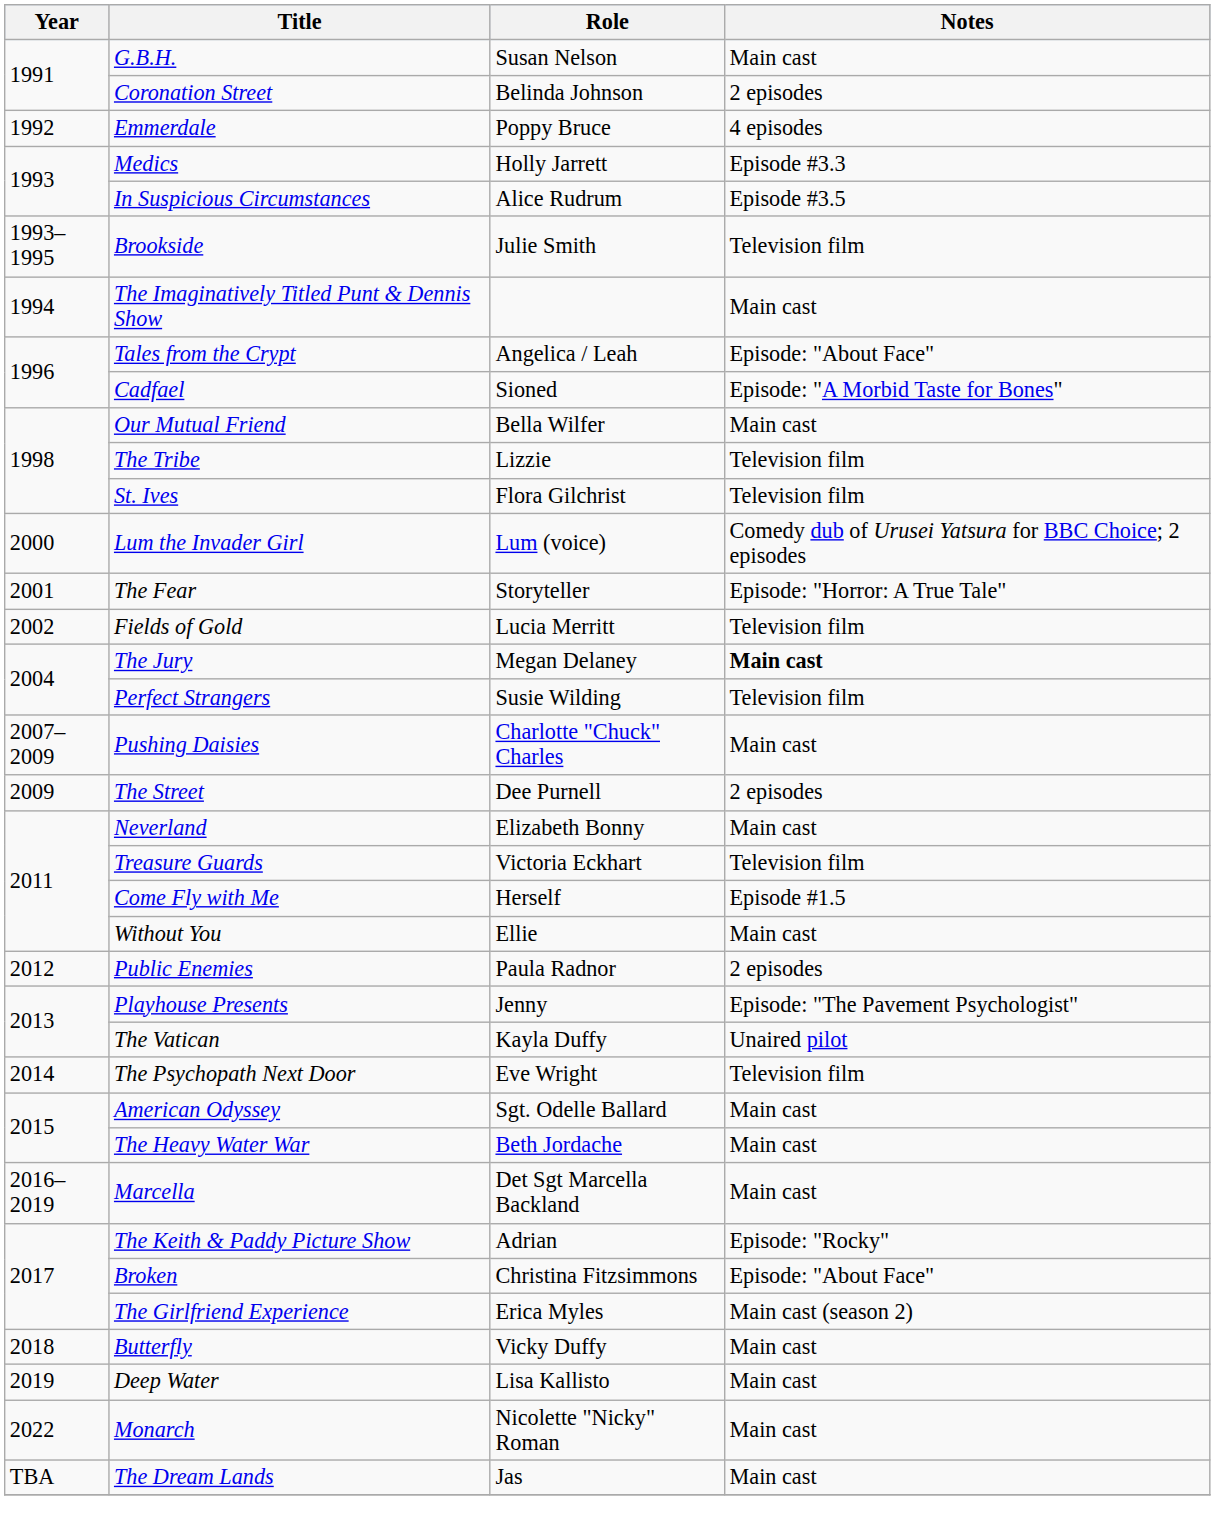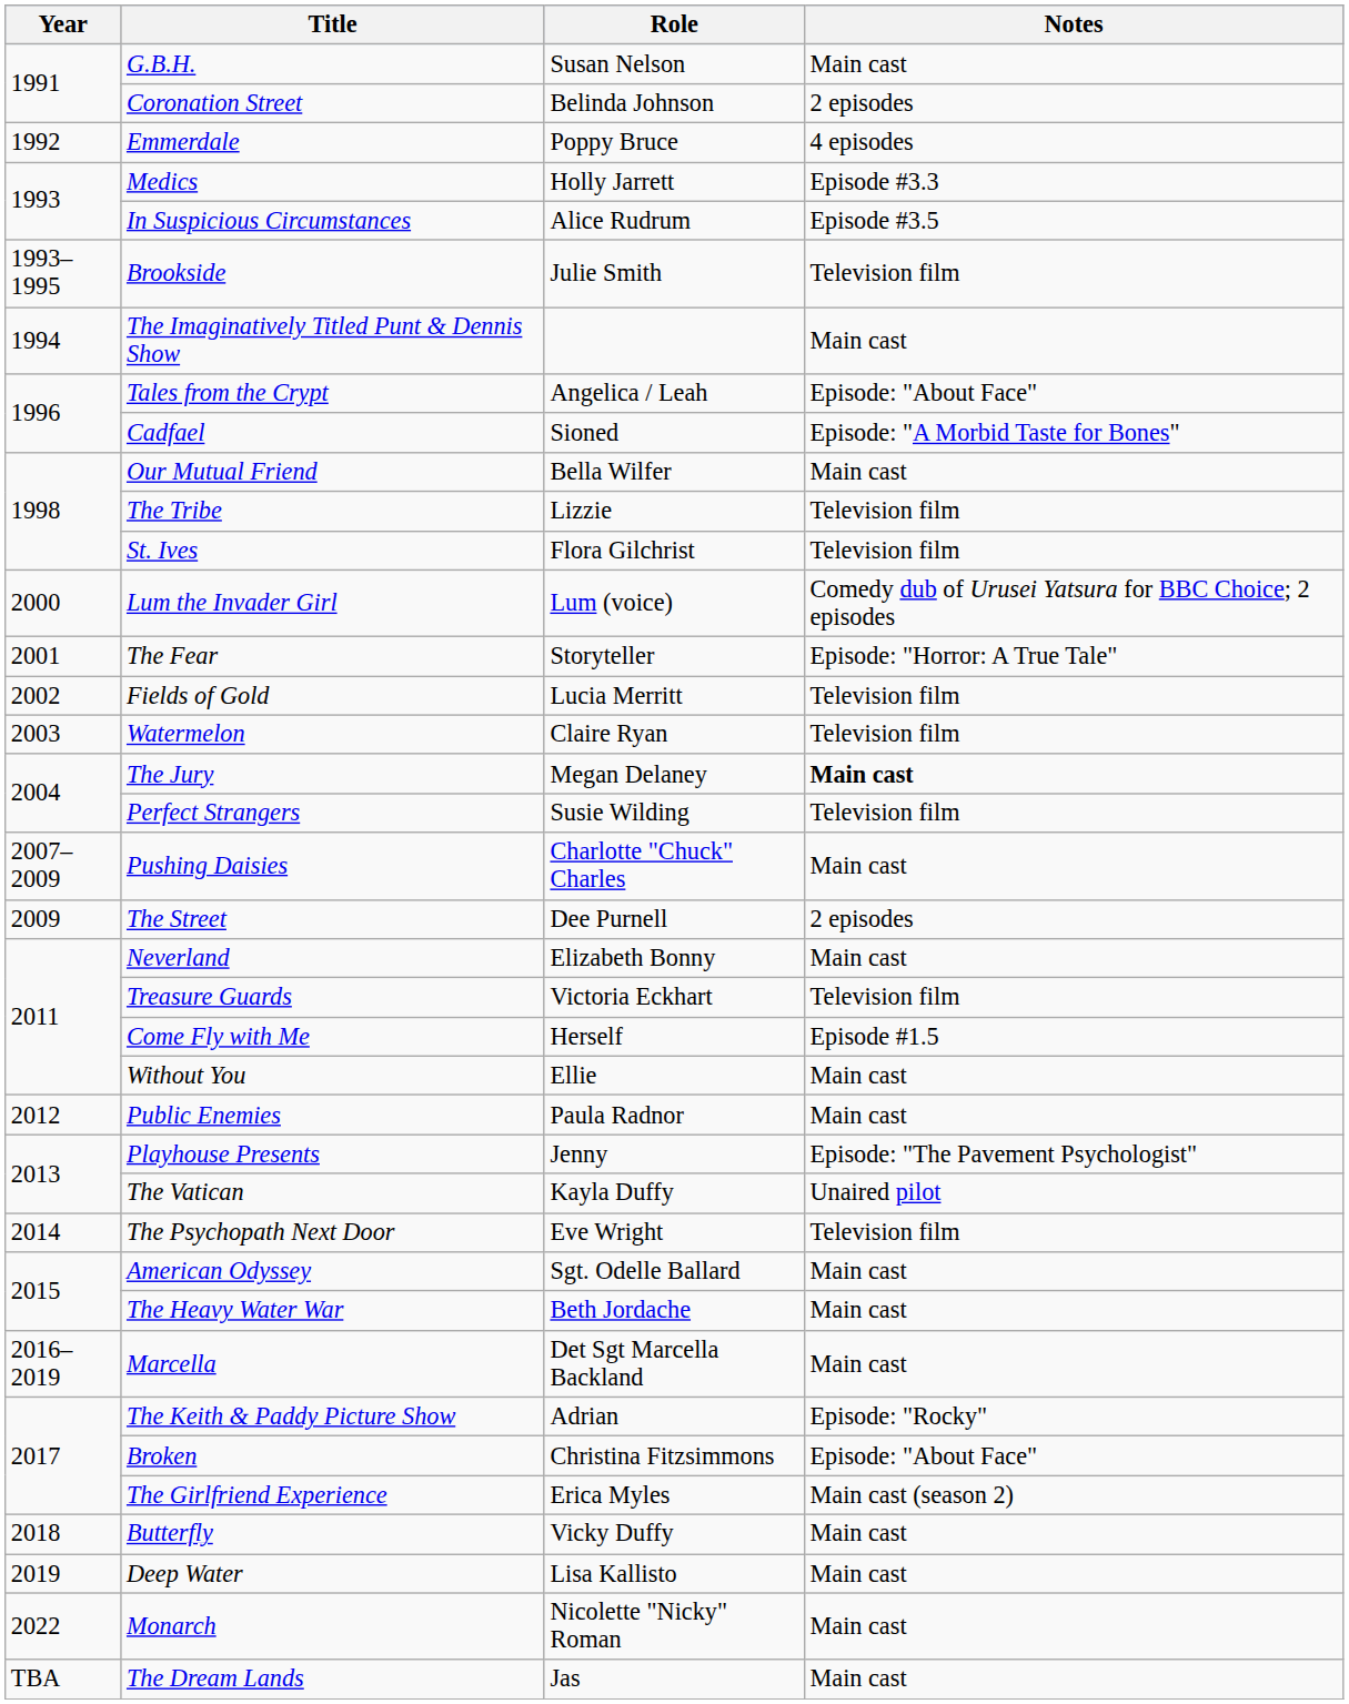+ row: 2003 | Watermelon | Claire Ryan | Television film
Public Enemies | Notes: 2 episodes -> Main cast
